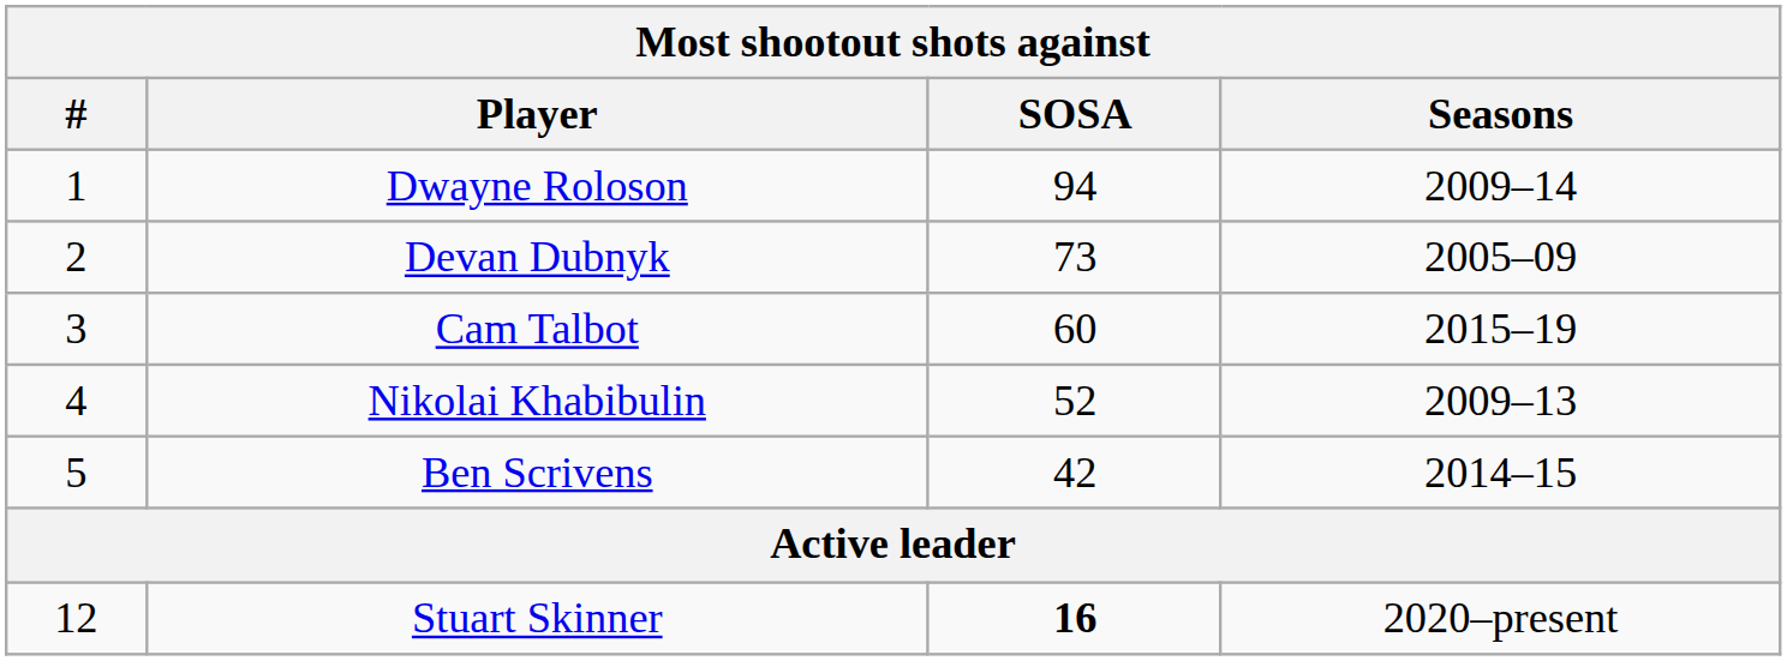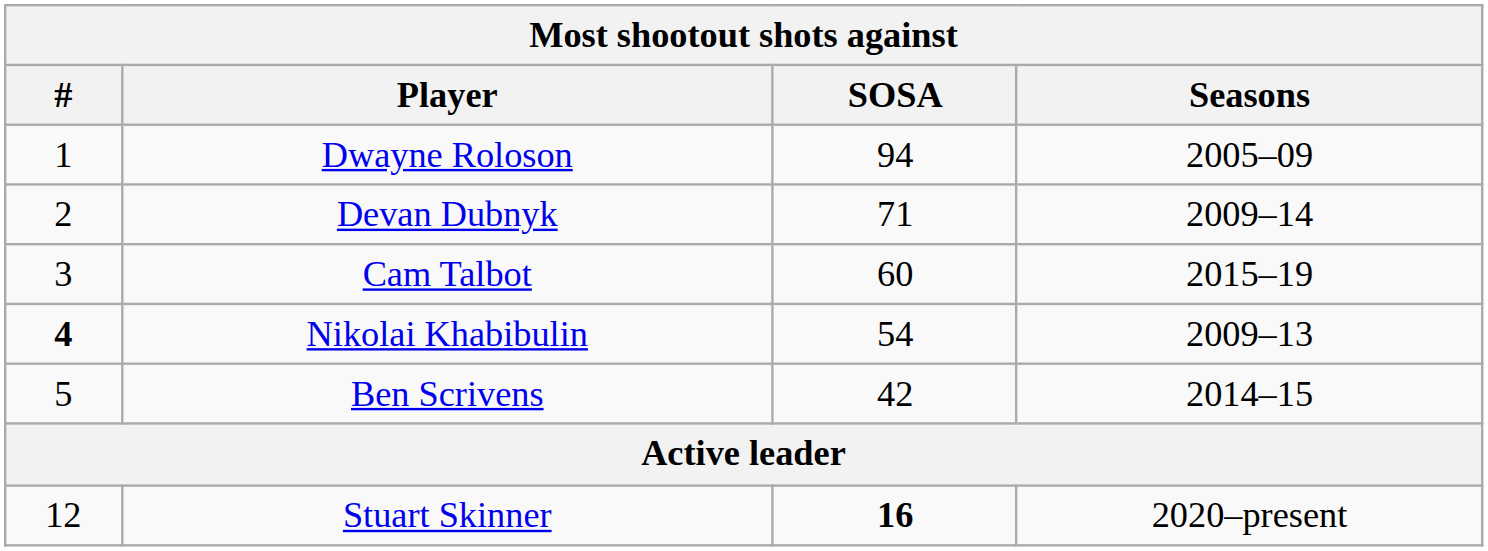Dwayne Roloson | Seasons: 2009–14 -> 2005–09
Devan Dubnyk | SOSA: 73 -> 71
Devan Dubnyk | Seasons: 2005–09 -> 2009–14
Nikolai Khabibulin | #: normal -> bold
Nikolai Khabibulin | SOSA: 52 -> 54
